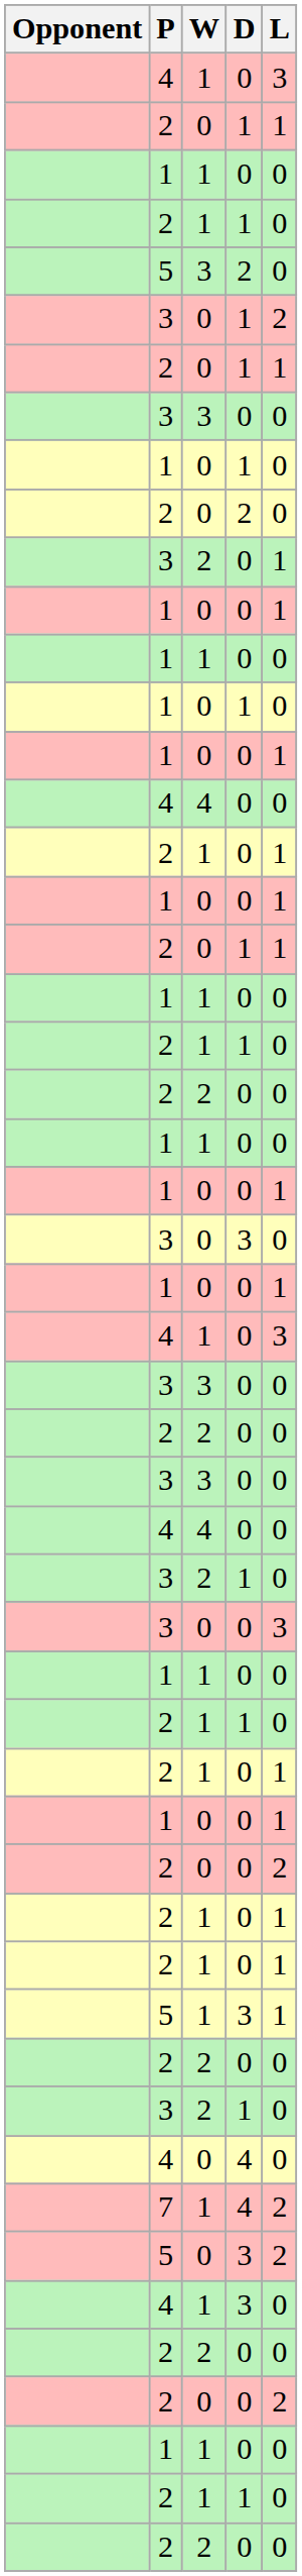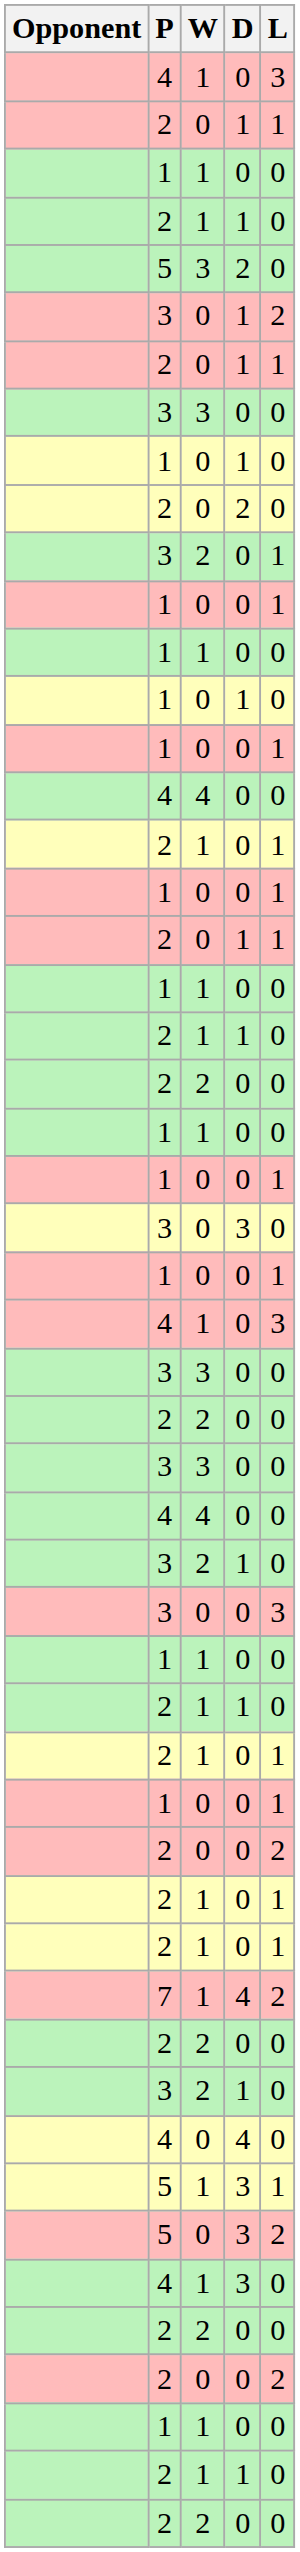rows swapped: 7 <-> 5 / 1
